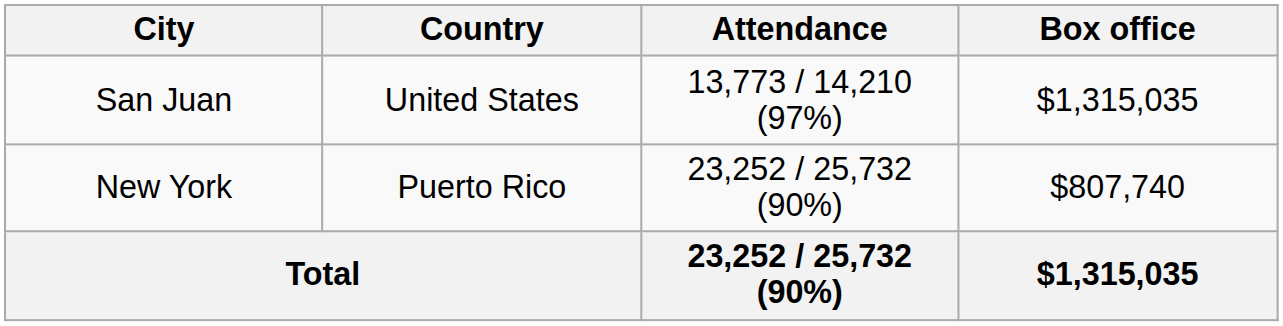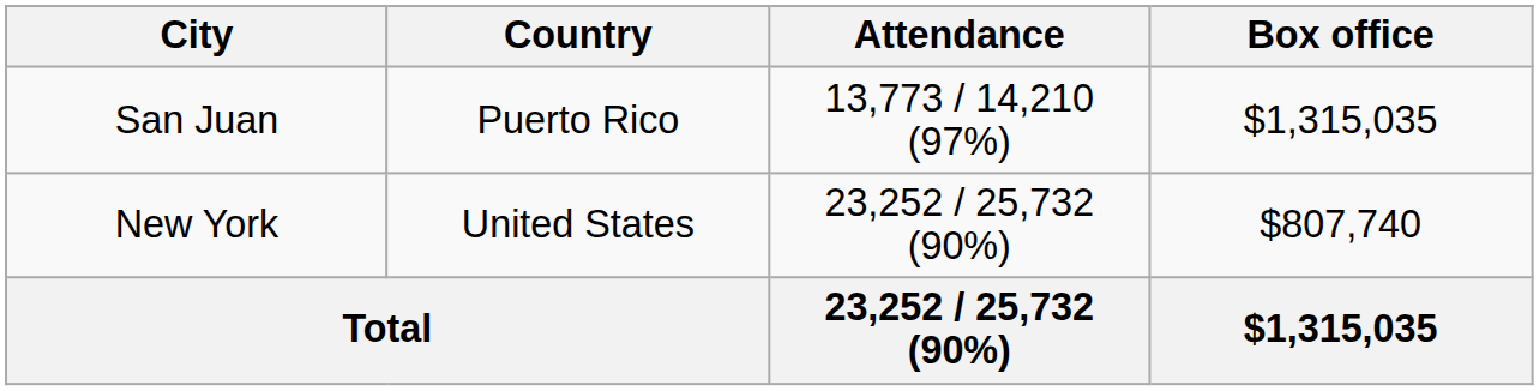San Juan | Country: United States -> Puerto Rico
New York | Country: Puerto Rico -> United States
